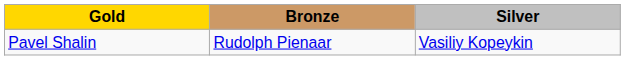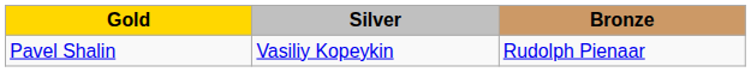columns swapped: Silver <-> Bronze
